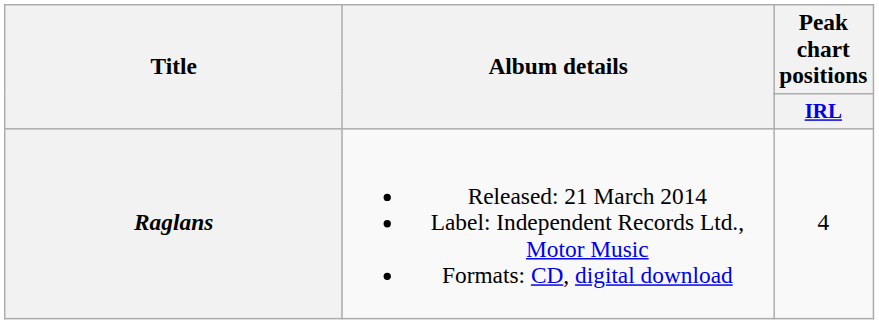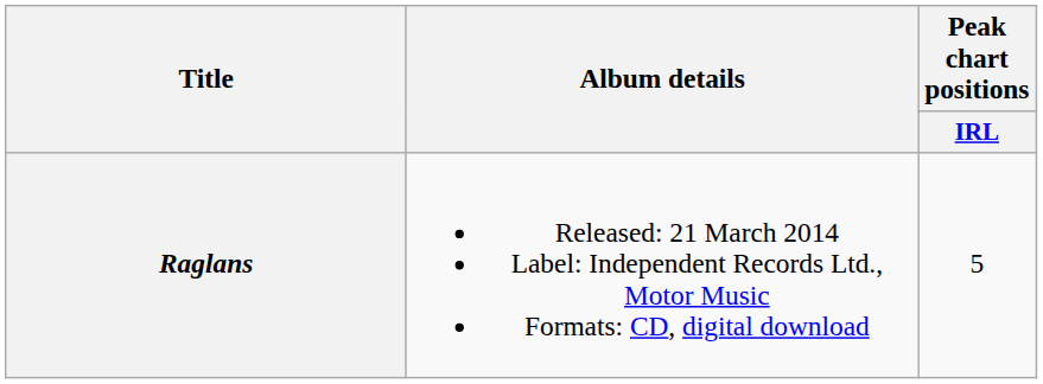Raglans | Peak chart positions / IRL: 4 -> 5
